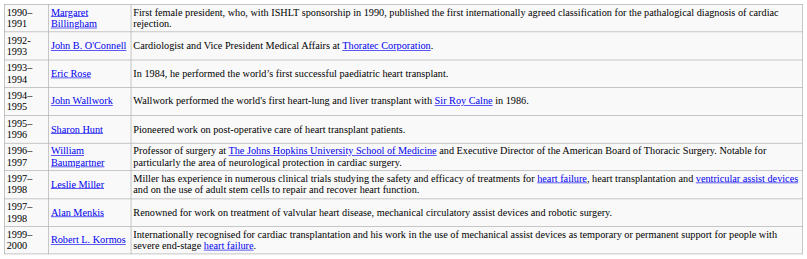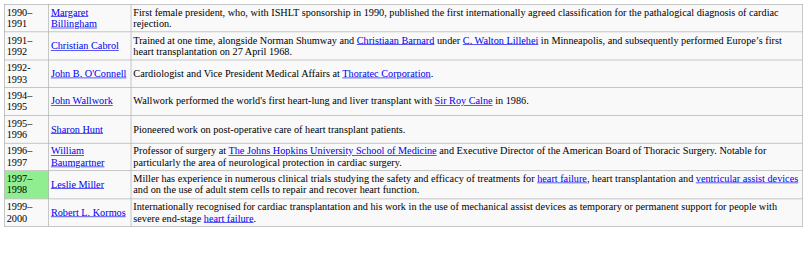+ row: 1991–1992 | Christian Cabrol | Trained at one time, alongside Norman Shumway and Christiaan Barnard under C. Walton Lillehei in Minneapolis, and subsequently performed Europe’s first heart transplantation on 27 April 1968.
- row: 1993–1994 | Eric Rose | In 1984, he performed the world’s first successful paediatric heart transplant.
Leslie Miller | column 1: no background -> lightgreen background
- row: 1997–1998 | Alan Menkis | Renowned for work on treatment of valvular heart disease, mechanical circulatory assist devices and robotic surgery.
